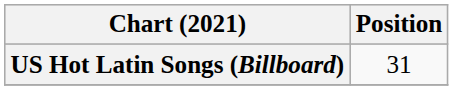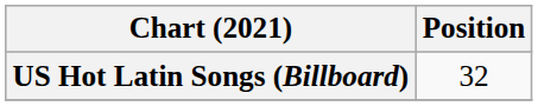US Hot Latin Songs (Billboard) | Position: 31 -> 32
